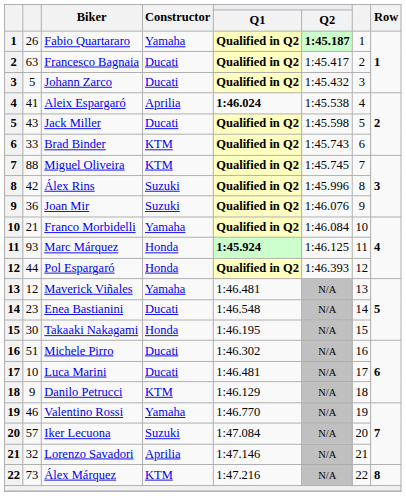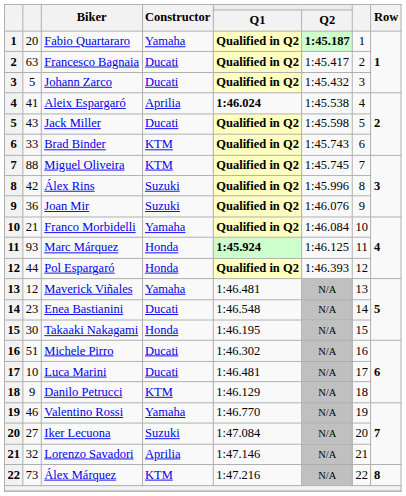Fabio Quartararo | column 2: 26 -> 20
Iker Lecuona | column 2: 57 -> 27
